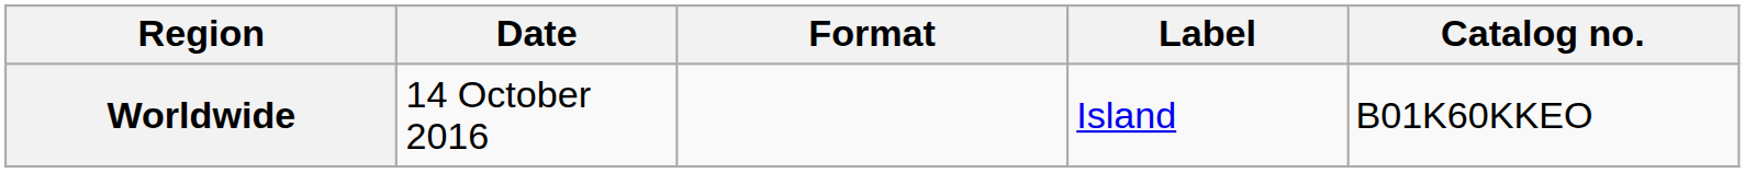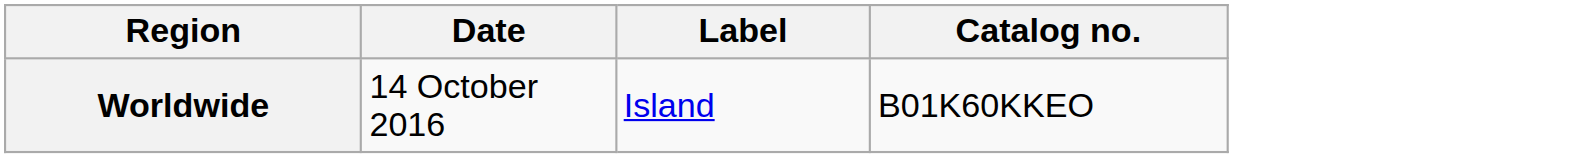- column: Format
